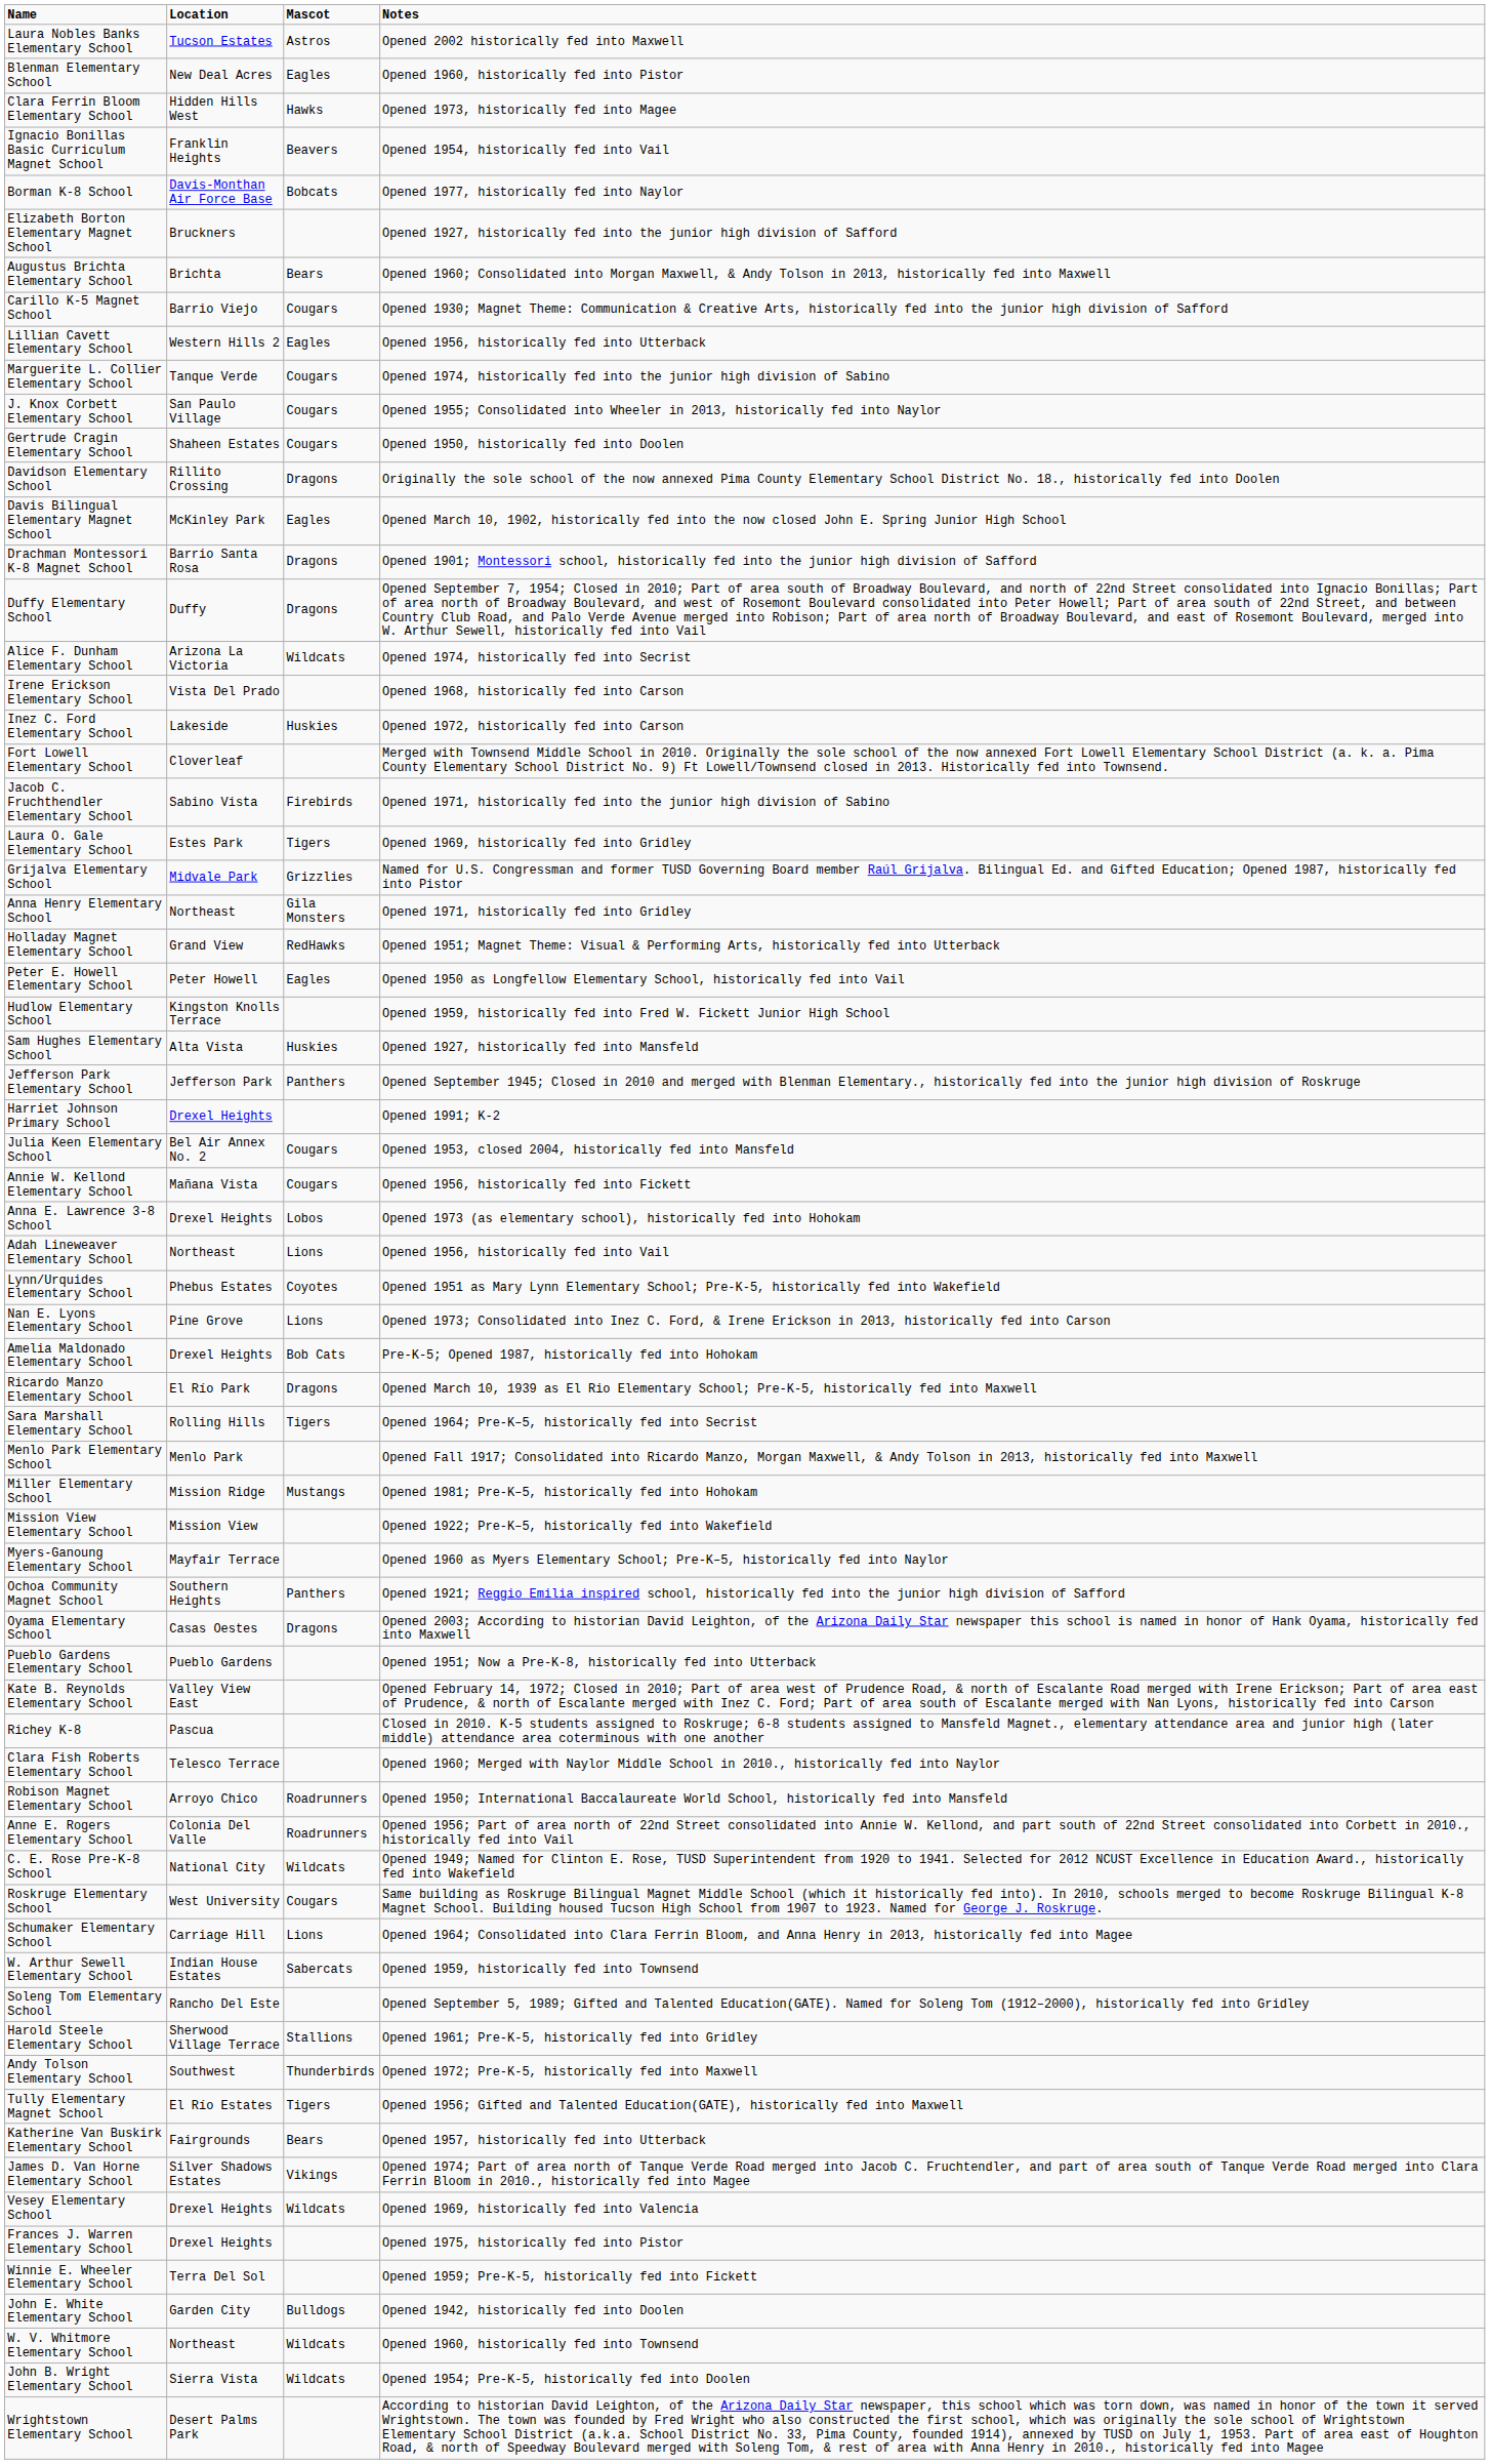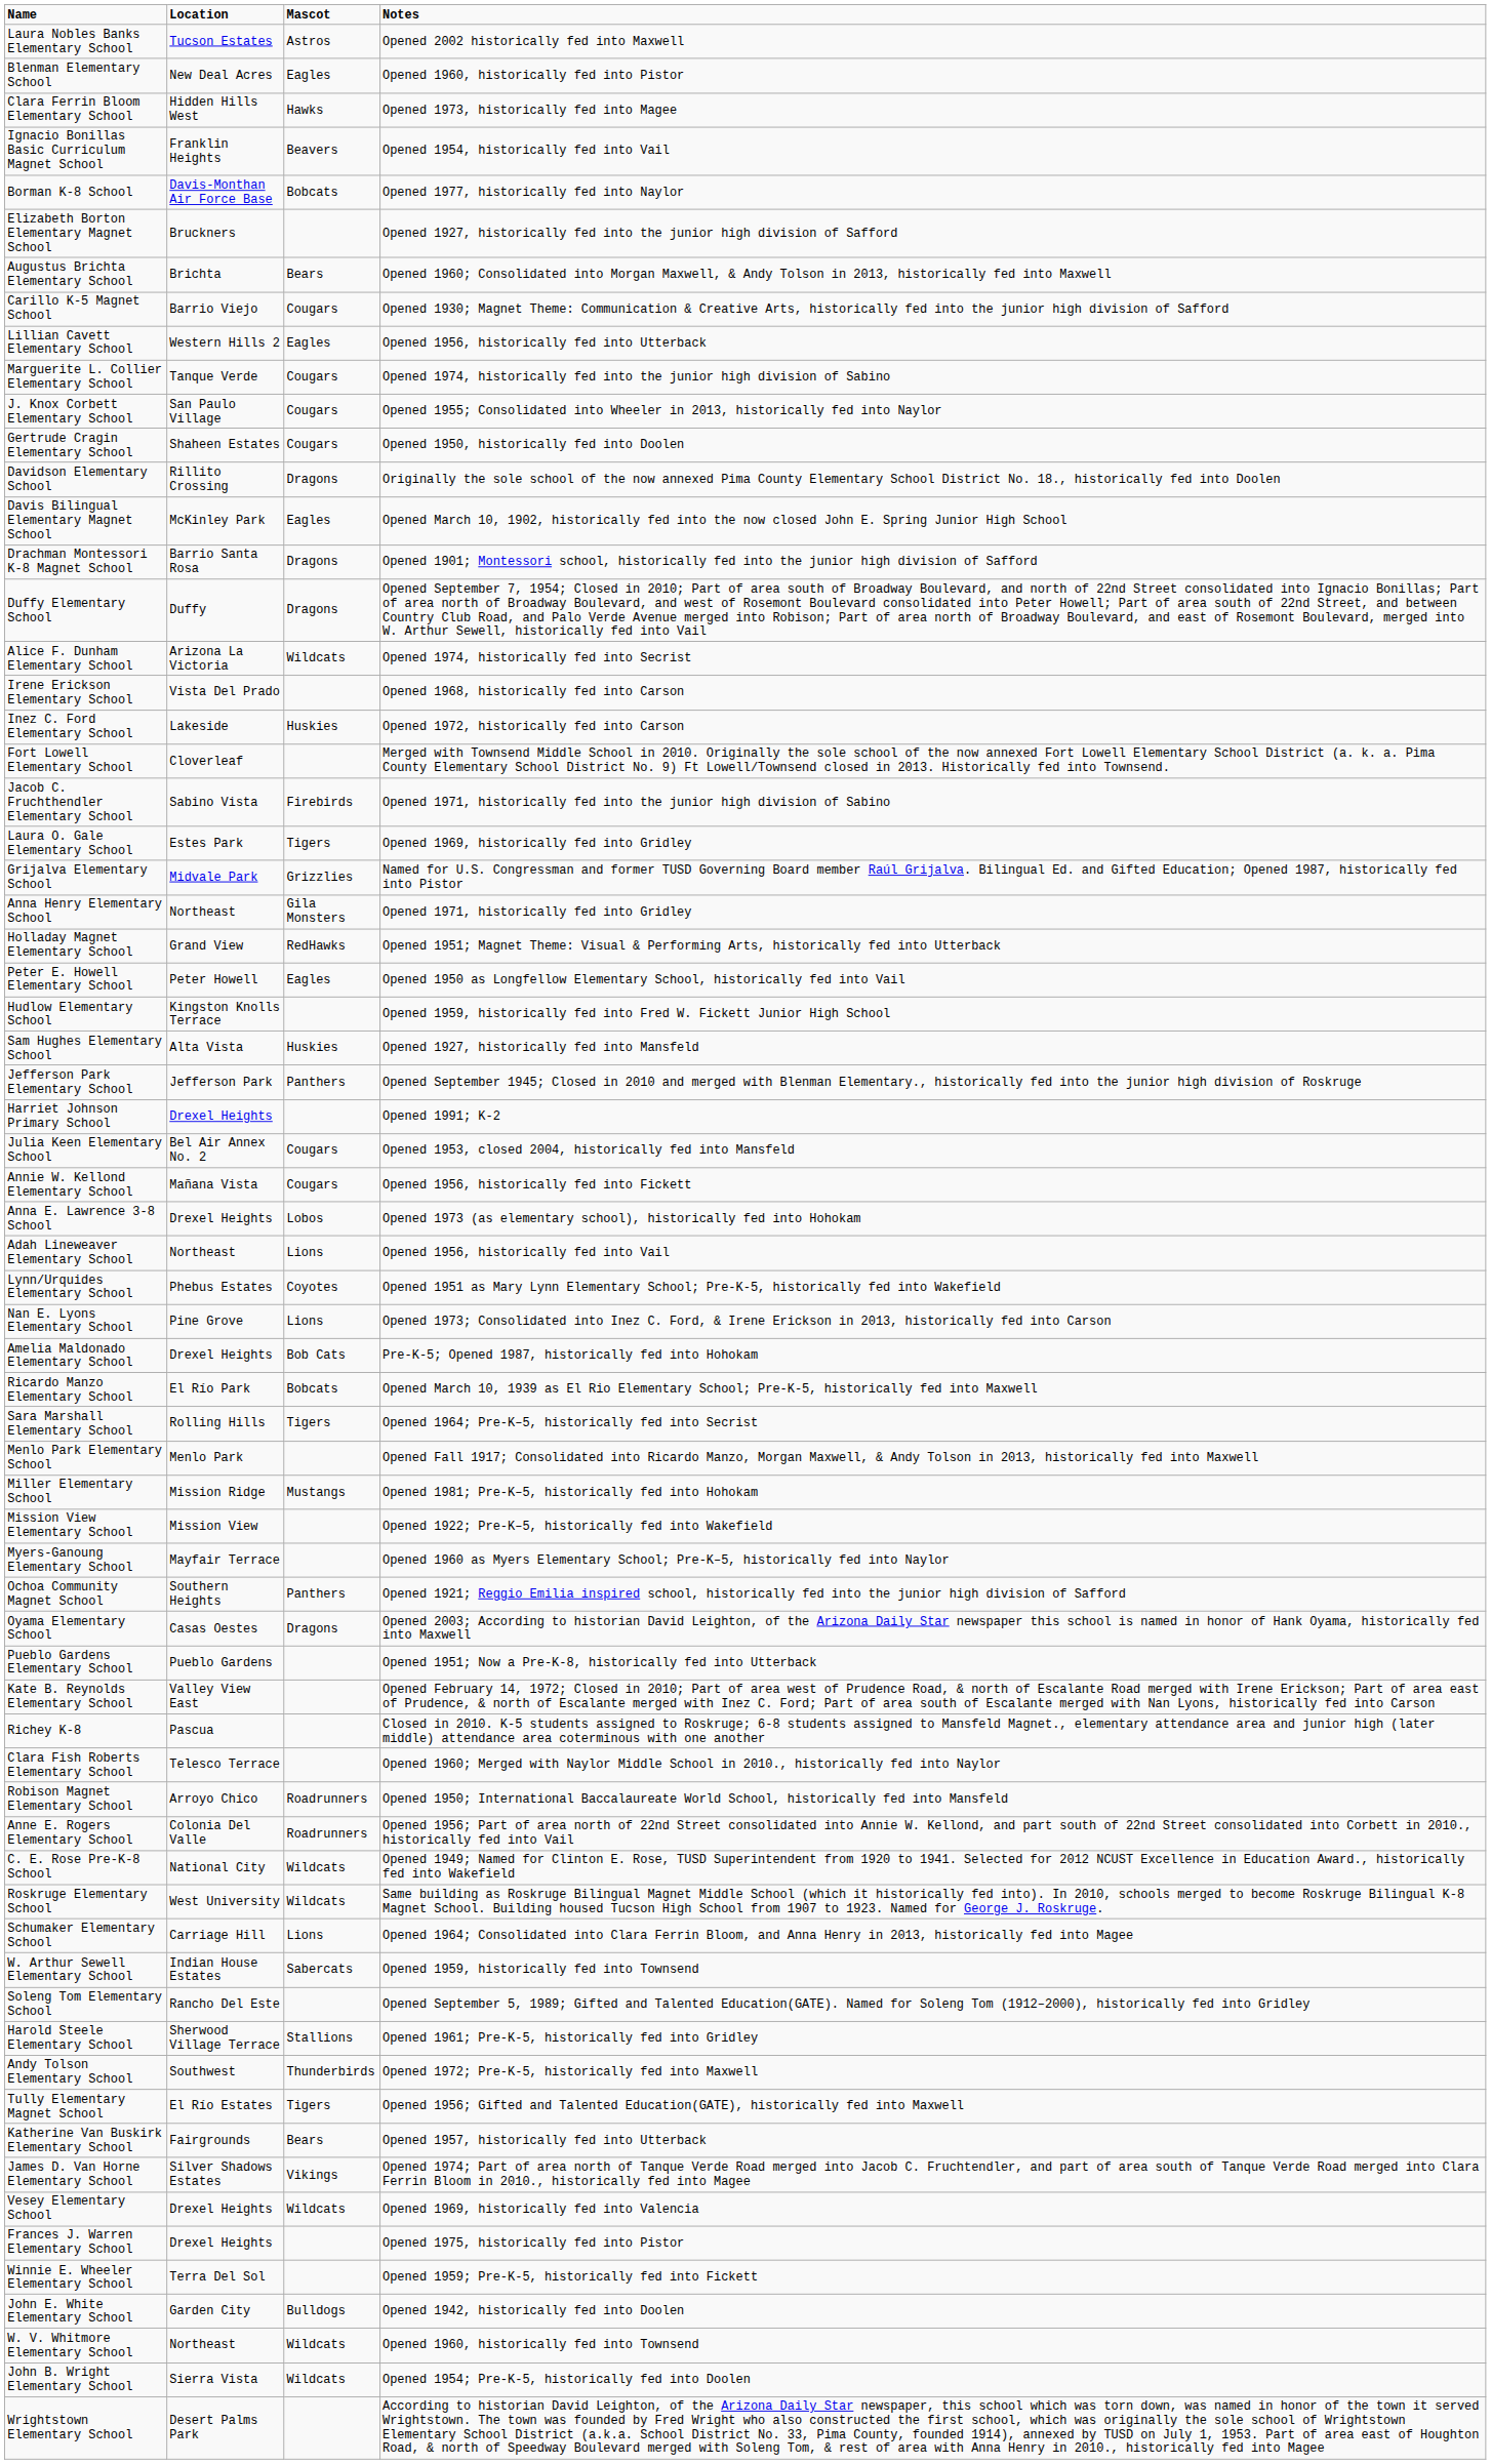Ricardo Manzo Elementary School | Mascot: Dragons -> Bobcats
Roskruge Elementary School | Mascot: Cougars -> Wildcats
